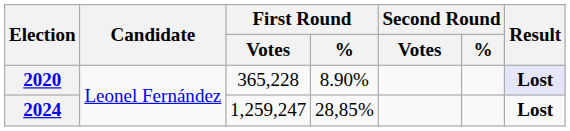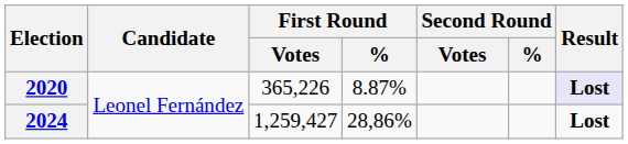2020 | First Round / Votes: 365,228 -> 365,226
2020 | First Round / %: 8.90% -> 8.87%
2024 | First Round / Votes: 1,259,247 -> 1,259,427
2024 | First Round / %: 28,85% -> 28,86%
